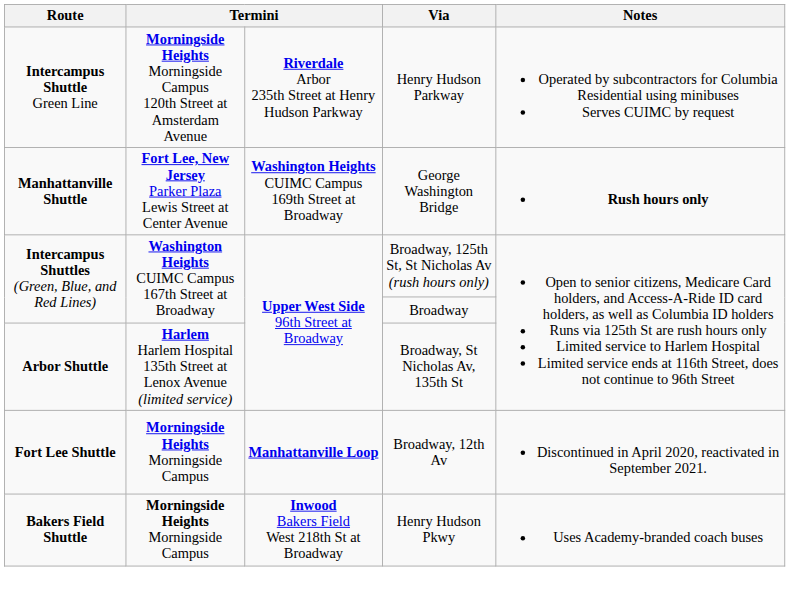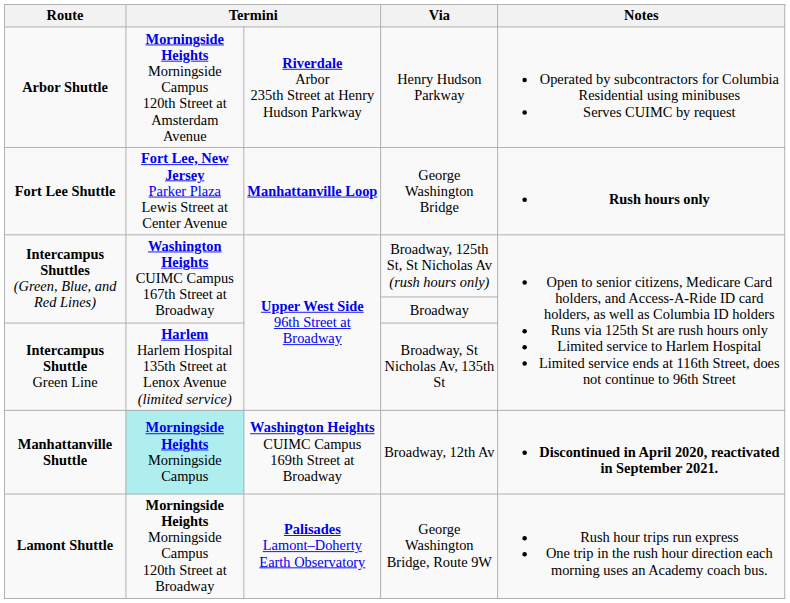Henry Hudson Parkway | Route: Intercampus Shuttle Green Line -> Arbor Shuttle
George Washington Bridge | Route: Manhattanville Shuttle -> Fort Lee Shuttle
George Washington Bridge | column 3: Washington Heights CUIMC Campus 169th Street at Broadway -> Manhattanville Loop
Broadway, St Nicholas Av, 135th St | Route: Arbor Shuttle -> Intercampus Shuttle Green Line
Broadway, 12th Av | Route: Fort Lee Shuttle -> Manhattanville Shuttle
Broadway, 12th Av | column 2: no background -> paleturquoise background
Broadway, 12th Av | column 3: Manhattanville Loop -> Washington Heights CUIMC Campus 169th Street at Broadway
Broadway, 12th Av | Notes: normal -> bold
+ row: Lamont Shuttle | Morningside Heights Morningside Campus 120th Street at Broadway | Palisades Lamont–Doherty Earth Observatory | George Washington Bridge, Route 9W | Rush hour trips run express One trip in the rush hour direction each morning uses an Academy coach bus.
- row: Bakers Field Shuttle | Morningside Heights Morningside Campus | Inwood Bakers Field West 218th St at Broadway | Henry Hudson Pkwy | Uses Academy-branded coach buses
